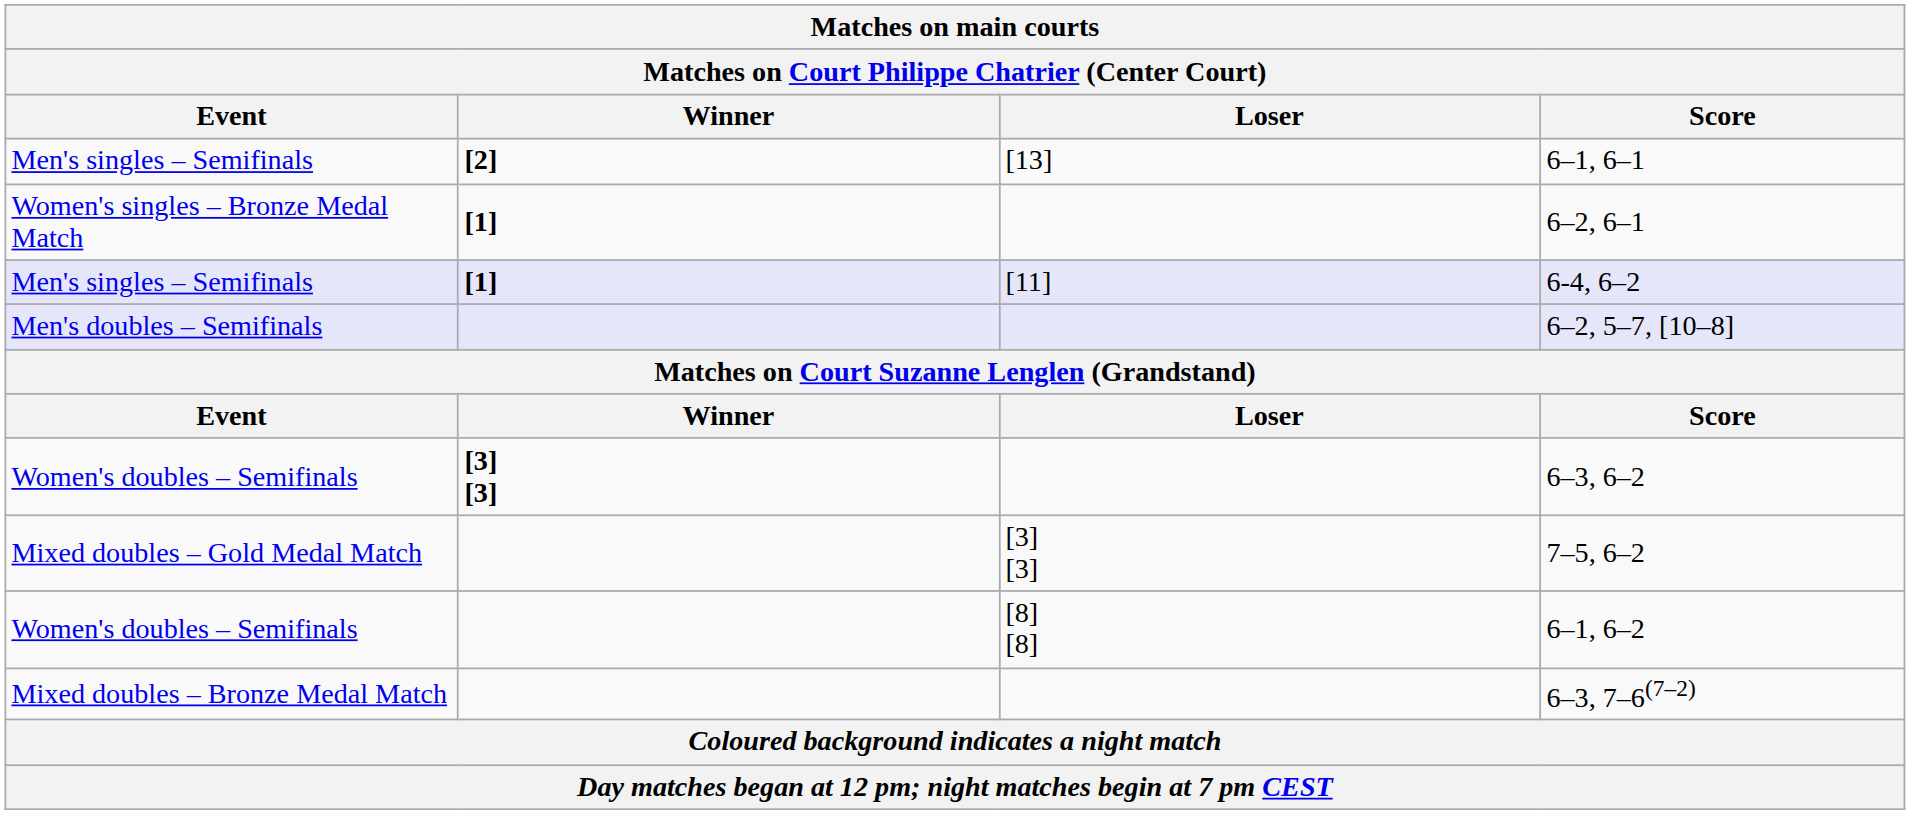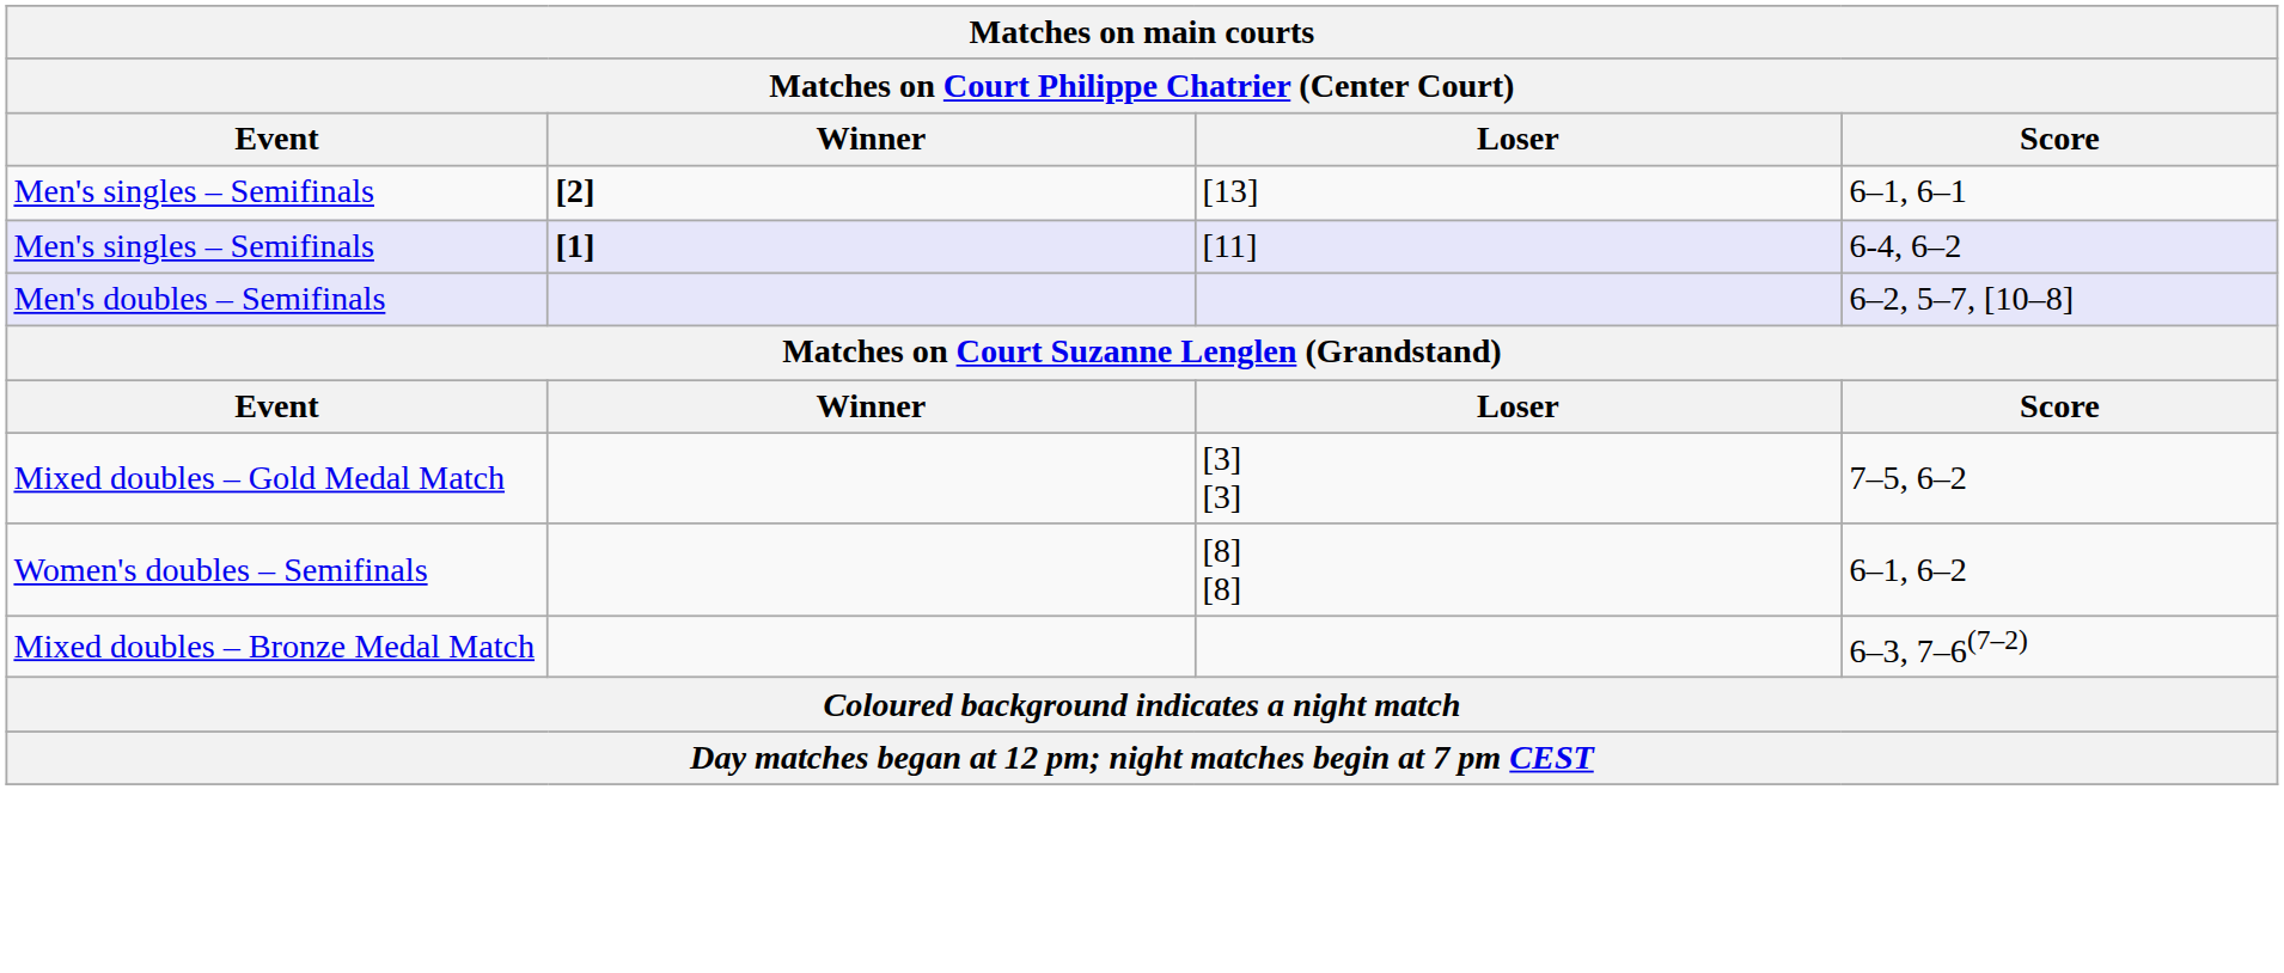- row: Women's singles – Bronze Medal Match | [1] | 6–2, 6–1
- row: Women's doubles – Semifinals | [3] [3] | 6–3, 6–2
